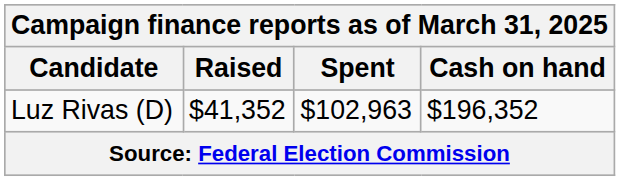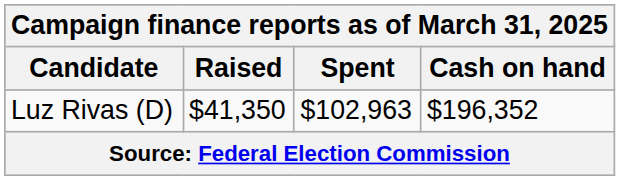Luz Rivas (D) | Raised: $41,352 -> $41,350
